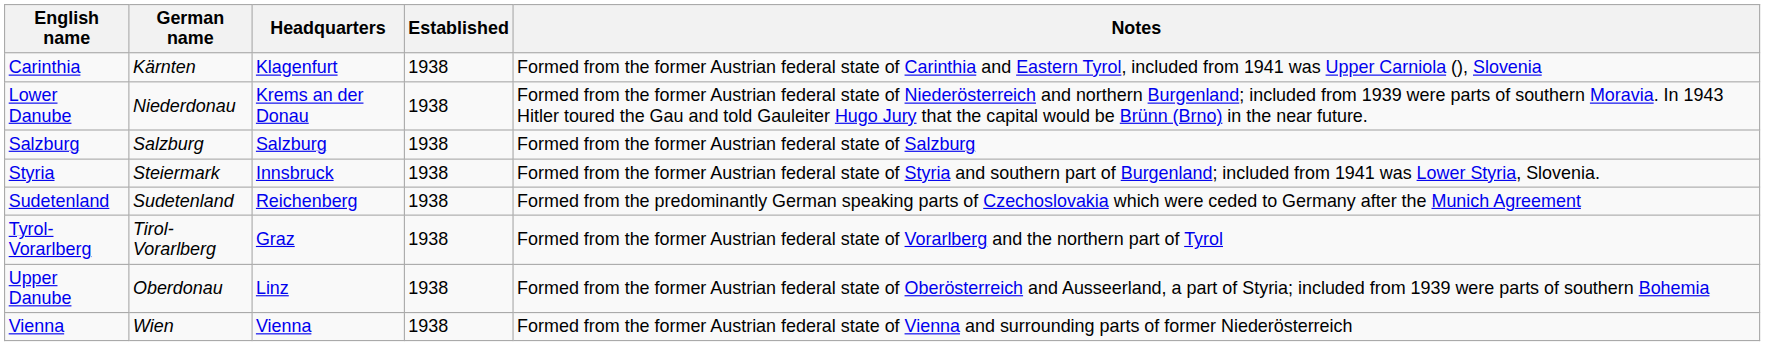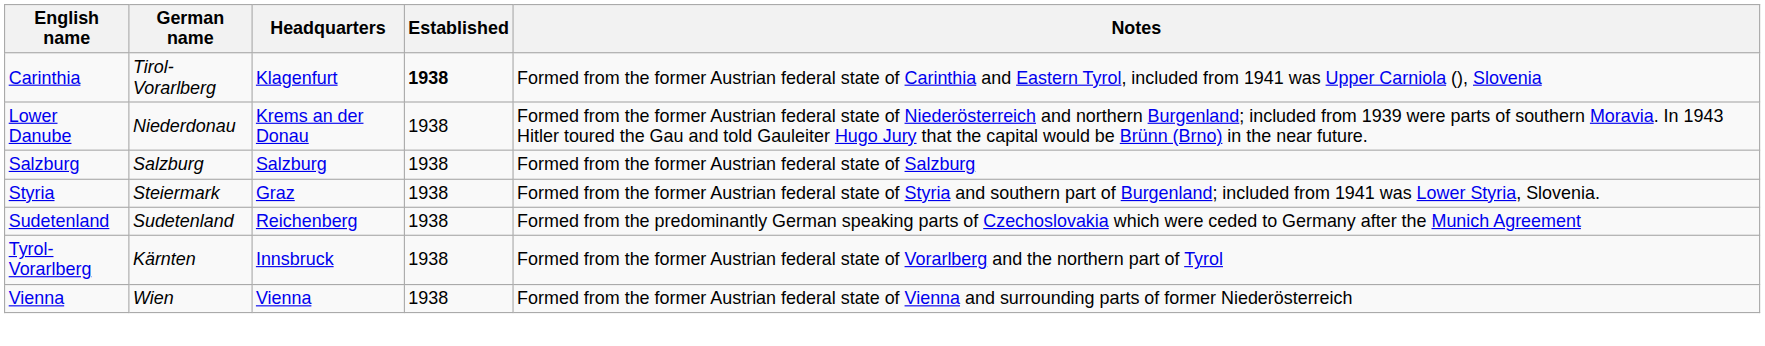Carinthia | German name: Kärnten -> Tirol-Vorarlberg
Carinthia | Established: normal -> bold
Styria | Headquarters: Innsbruck -> Graz
Tyrol-Vorarlberg | German name: Tirol-Vorarlberg -> Kärnten
Tyrol-Vorarlberg | Headquarters: Graz -> Innsbruck
- row: Upper Danube | Oberdonau | Linz | 1938 | Formed from the former Austrian federal state of Oberösterreich and Ausseerland, a part of Styria; included from 1939 were parts of southern Bohemia
